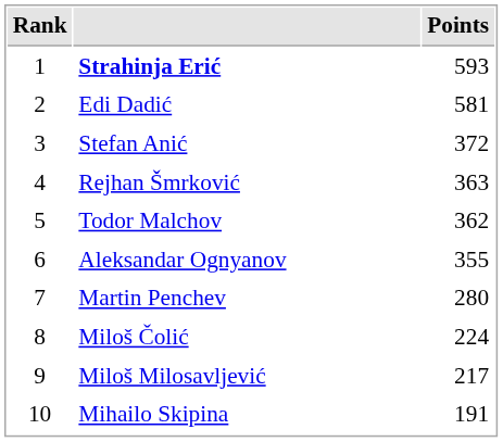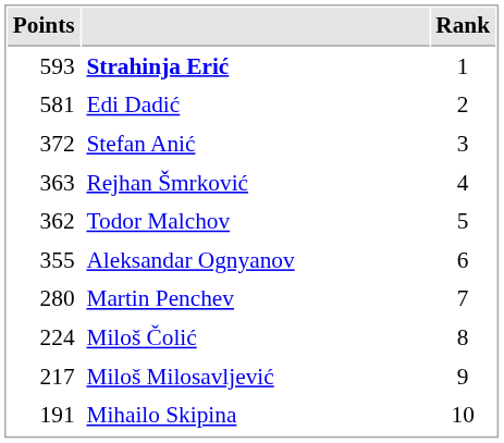columns swapped: Rank <-> Points
